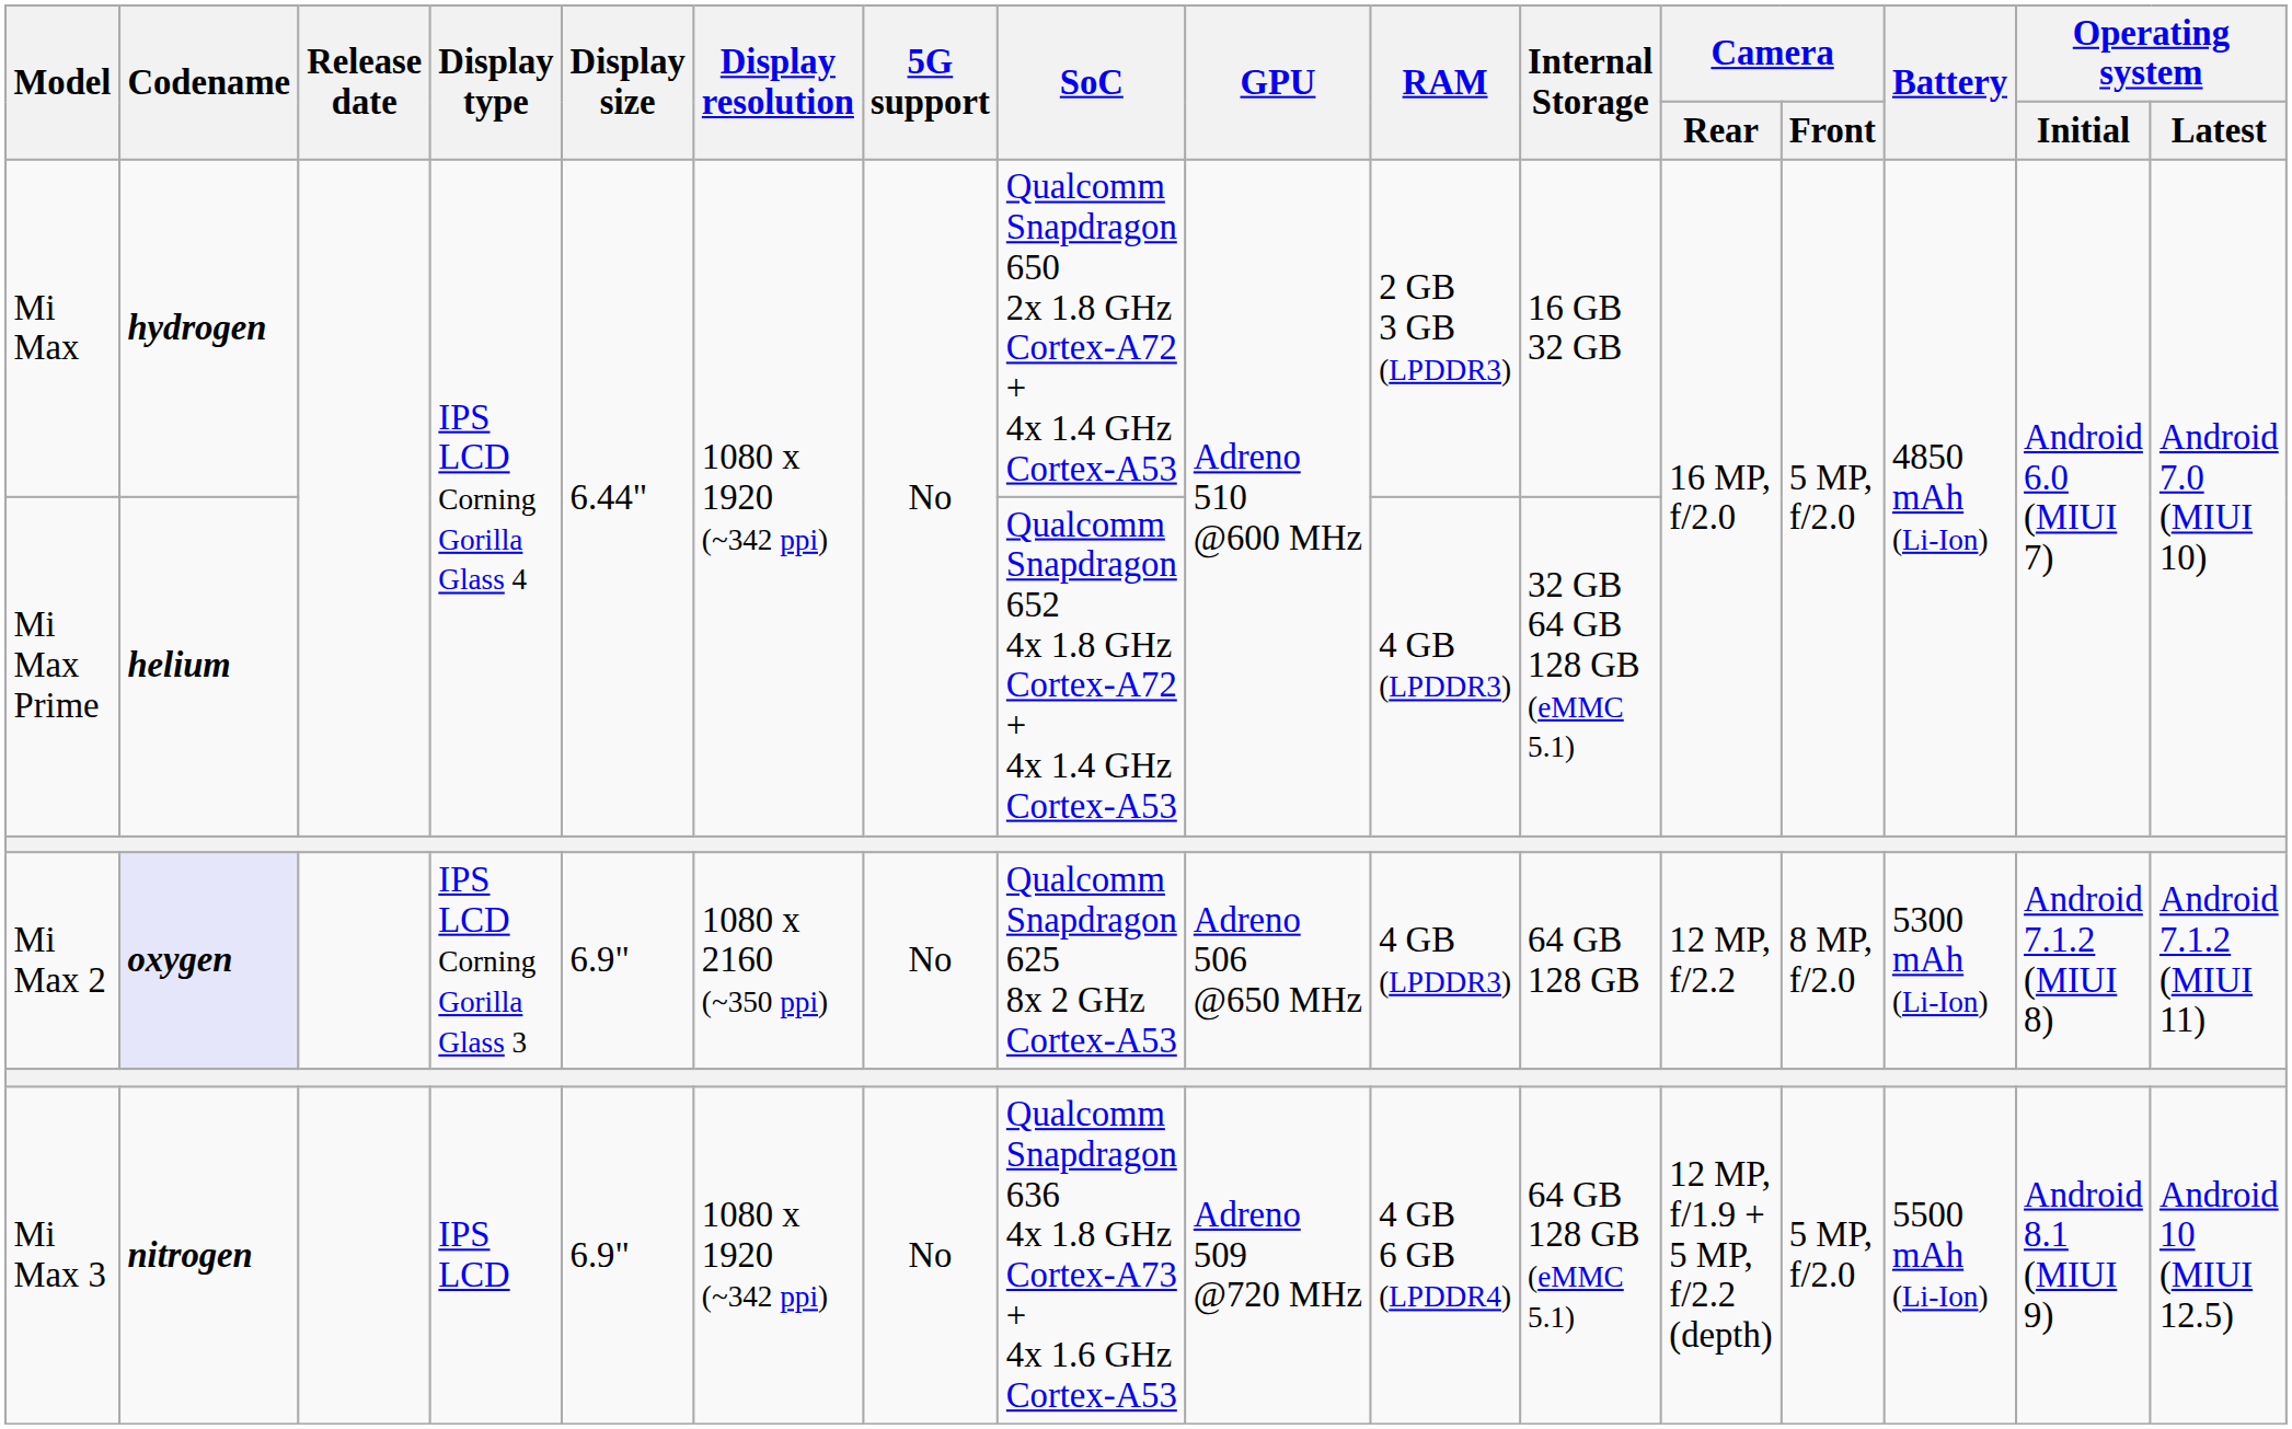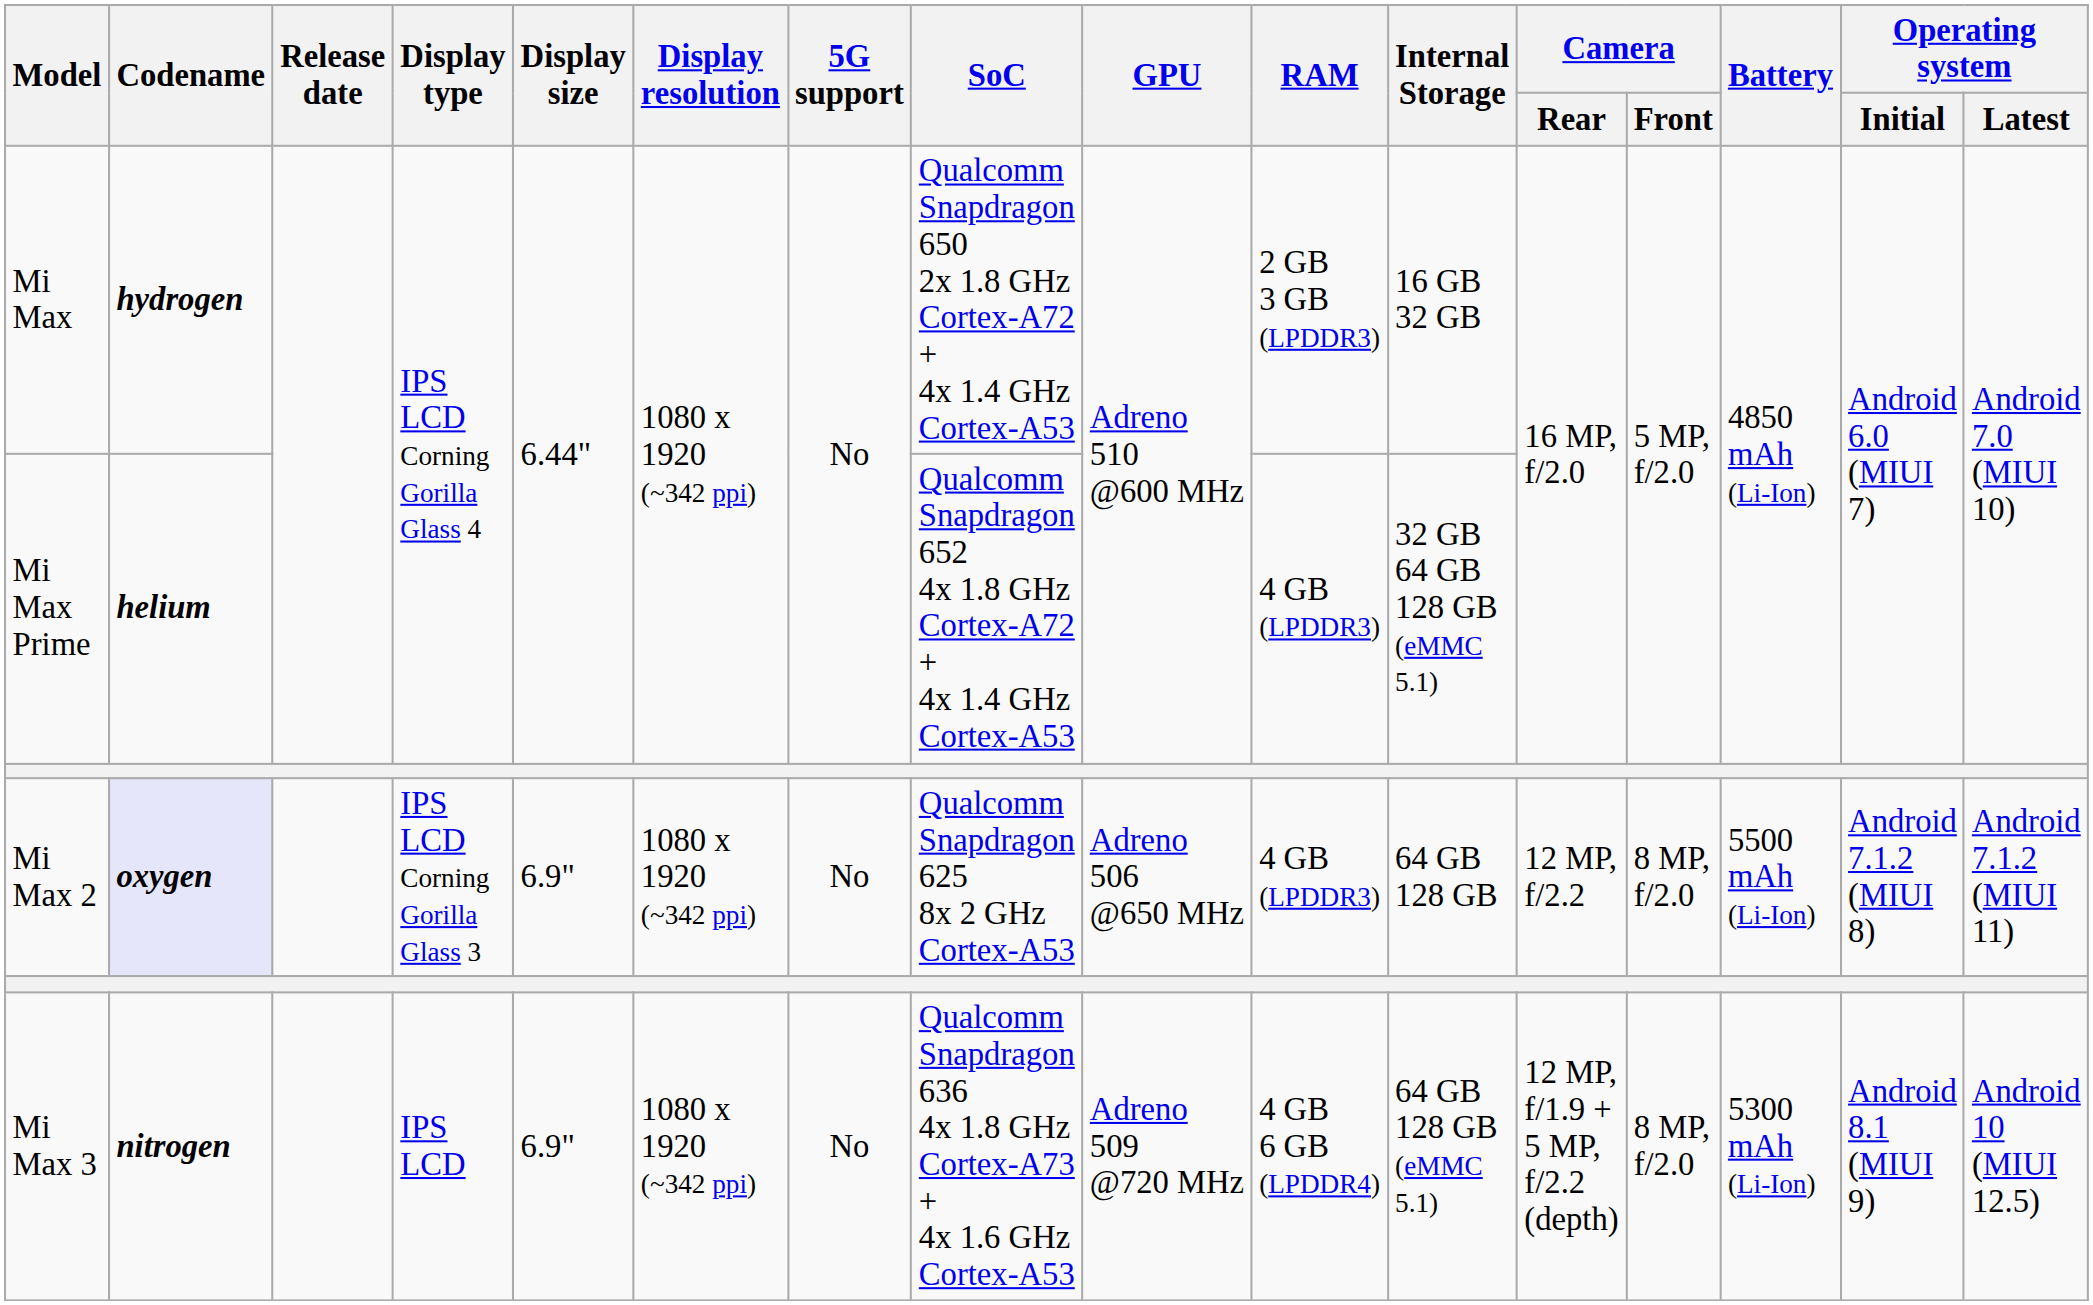Mi Max 2 | Display resolution: 1080 x 2160 (~350 ppi) -> 1080 x 1920 (~342 ppi)
Mi Max 2 | Battery: 5300 mAh (Li-Ion) -> 5500 mAh (Li-Ion)
Mi Max 3 | Camera / Front: 5 MP, f/2.0 -> 8 MP, f/2.0
Mi Max 3 | Battery: 5500 mAh (Li-Ion) -> 5300 mAh (Li-Ion)
